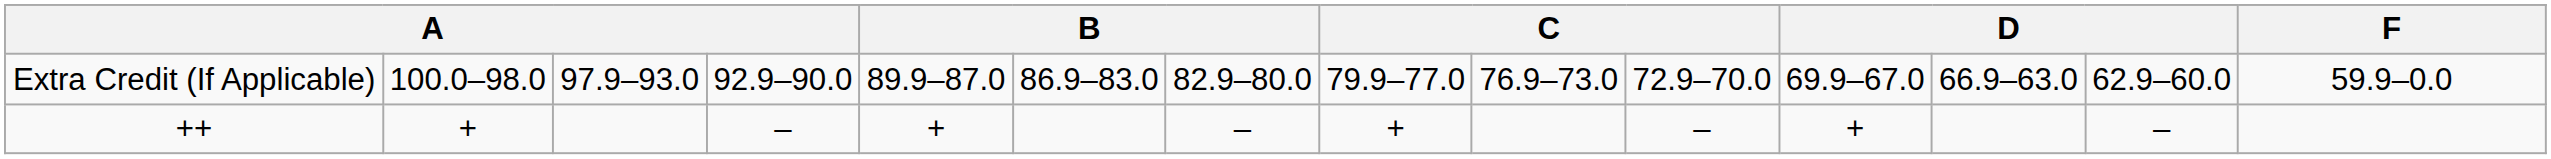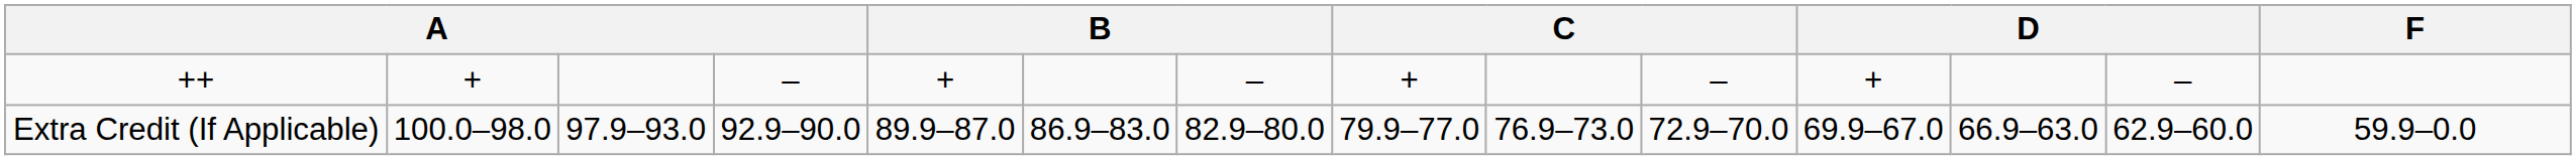rows swapped: ++ <-> Extra Credit (If Applicable)
